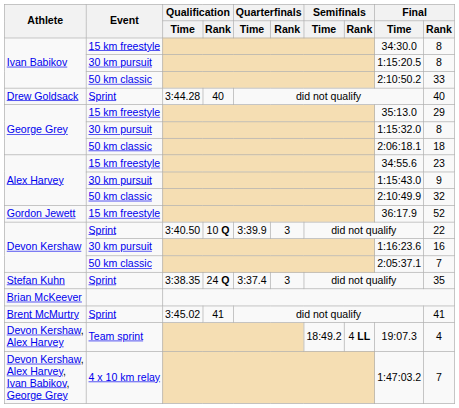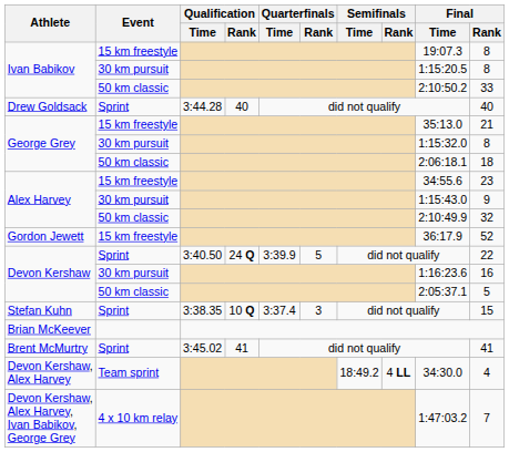Ivan Babikov / 15 km freestyle | Final / Time: 34:30.0 -> 19:07.3
George Grey / 15 km freestyle | Final / Rank: 29 -> 21
Devon Kershaw / Sprint | Qualification / Rank: 10 Q -> 24 Q
Devon Kershaw / Sprint | Quarterfinals / Rank: 3 -> 5
Devon Kershaw / 50 km classic | Final / Rank: 7 -> 5
Stefan Kuhn | Qualification / Rank: 24 Q -> 10 Q
Stefan Kuhn | Final / Rank: 35 -> 15
Devon Kershaw, Alex Harvey | Final / Time: 19:07.3 -> 34:30.0
